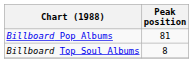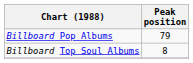Billboard Pop Albums | Peak position: 81 -> 79
